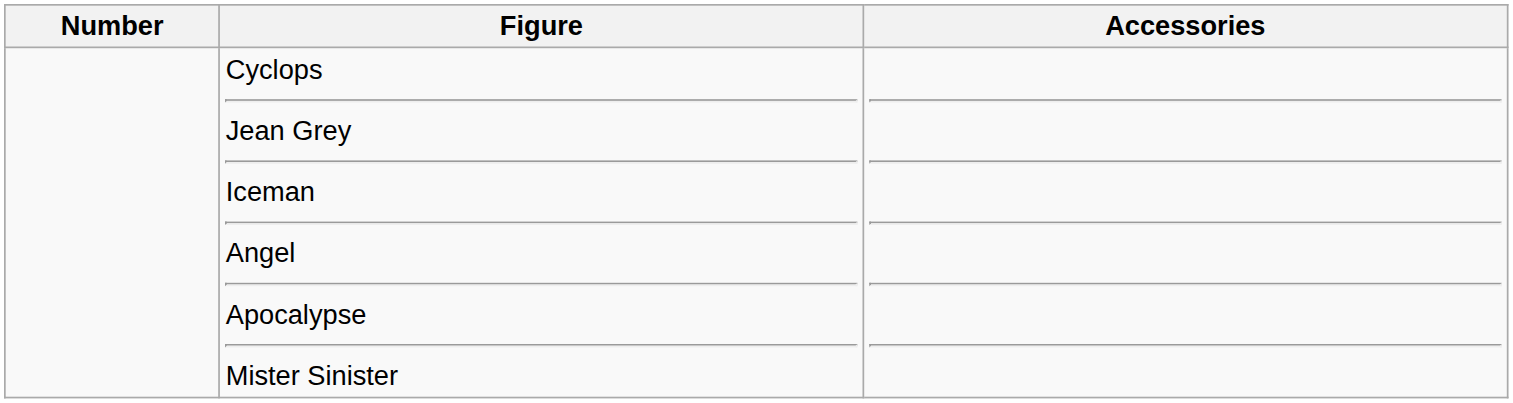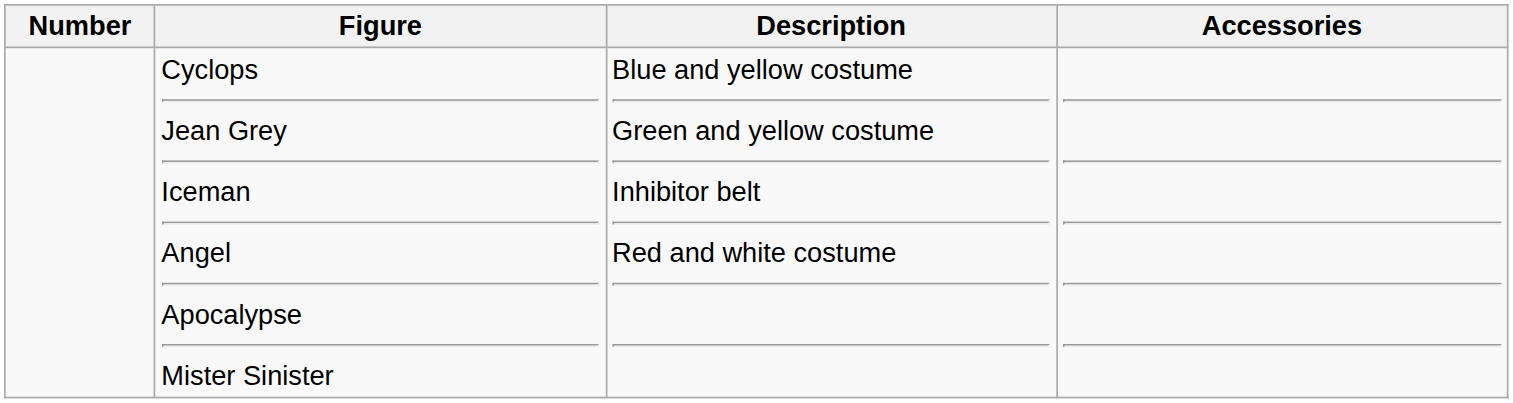+ column: Description | Blue and yellow costume Green and yellow costume Inhibitor belt Red and white costume
